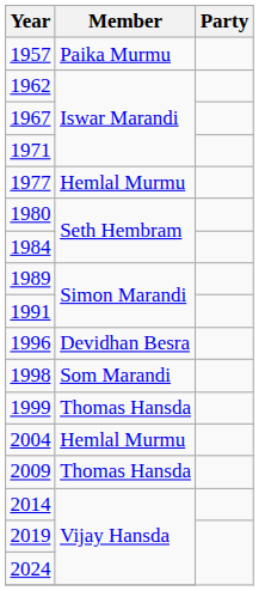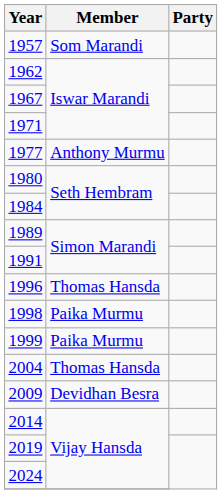1957 | Member: Paika Murmu -> Som Marandi
1977 | Member: Hemlal Murmu -> Anthony Murmu
1996 | Member: Devidhan Besra -> Thomas Hansda
1998 | Member: Som Marandi -> Paika Murmu
1999 | Member: Thomas Hansda -> Paika Murmu
2004 | Member: Hemlal Murmu -> Thomas Hansda
2009 | Member: Thomas Hansda -> Devidhan Besra
